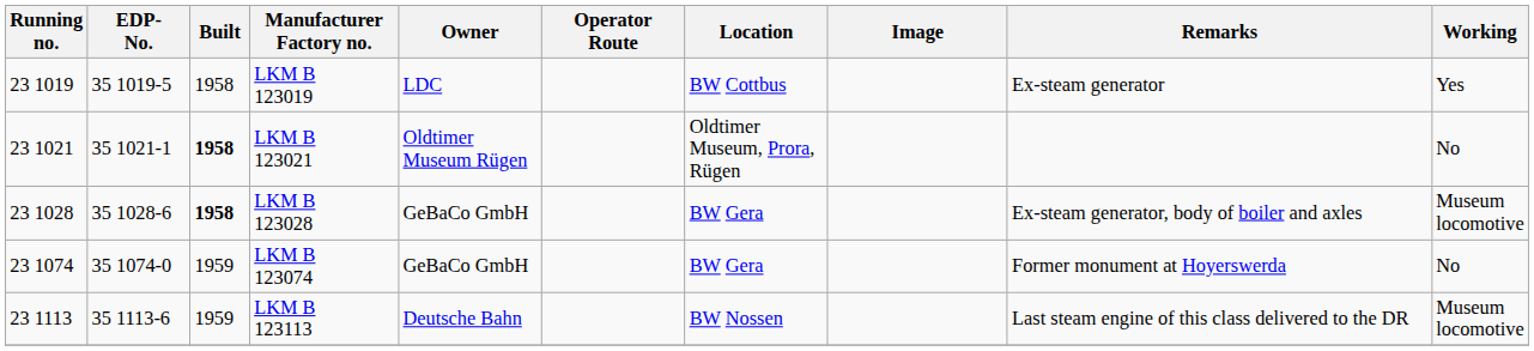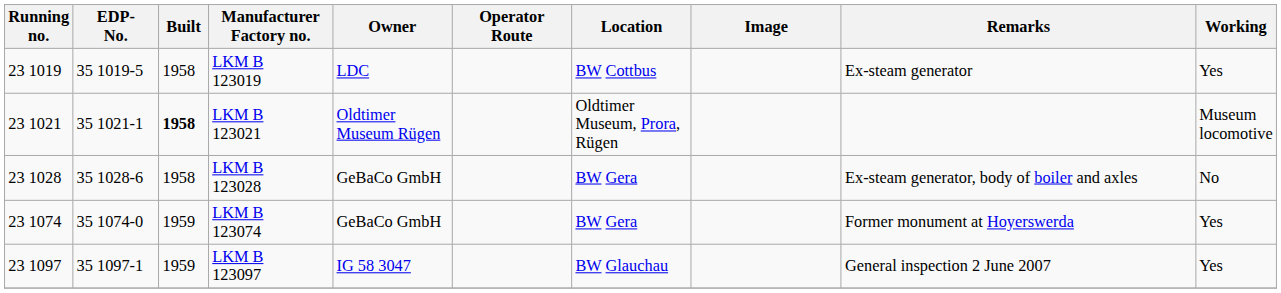LKM B 123021 | Working: No -> Museum locomotive
LKM B 123028 | Built: bold -> normal
LKM B 123028 | Working: Museum locomotive -> No
LKM B 123074 | Working: No -> Yes
+ row: 23 1097 | 35 1097-1 | 1959 | LKM B 123097 | IG 58 3047 | BW Glauchau | General inspection 2 June 2007 | Yes
- row: 23 1113 | 35 1113-6 | 1959 | LKM B 123113 | Deutsche Bahn | BW Nossen | Last steam engine of this class delivered to the DR | Museum locomotive
